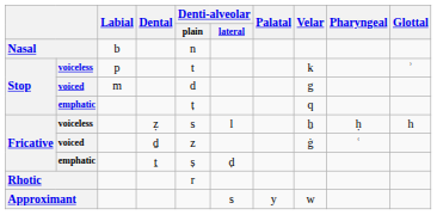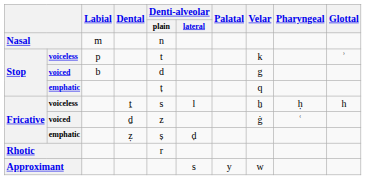Nasal | Labial: b -> m
Stop / voiced | Labial: m -> b
Fricative / voiceless | Dental: ẓ -> ṯ
Fricative / emphatic | Dental: ṯ -> ẓ
